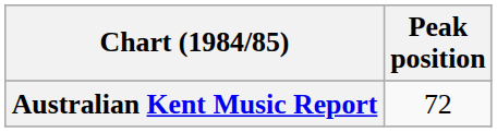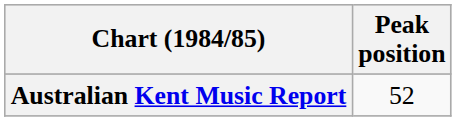Australian Kent Music Report | Peak position: 72 -> 52
